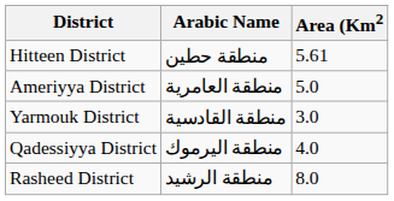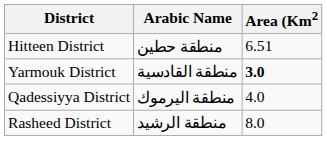Hitteen District | Area (Km2: 5.61 -> 6.51
- row: Ameriyya District | منطقة العامرية | 5.0
Yarmouk District | Area (Km2: normal -> bold
